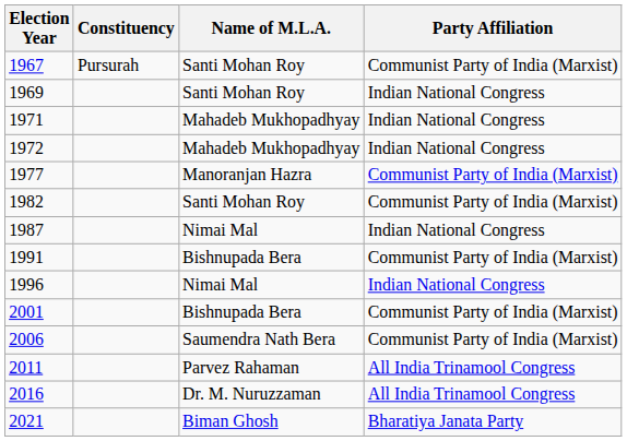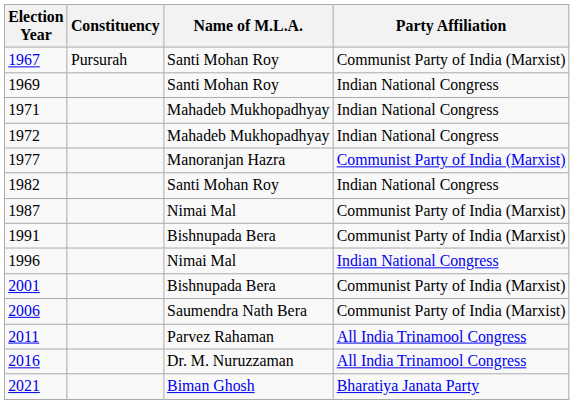1982 | Party Affiliation: Communist Party of India (Marxist) -> Indian National Congress
1987 | Party Affiliation: Indian National Congress -> Communist Party of India (Marxist)
